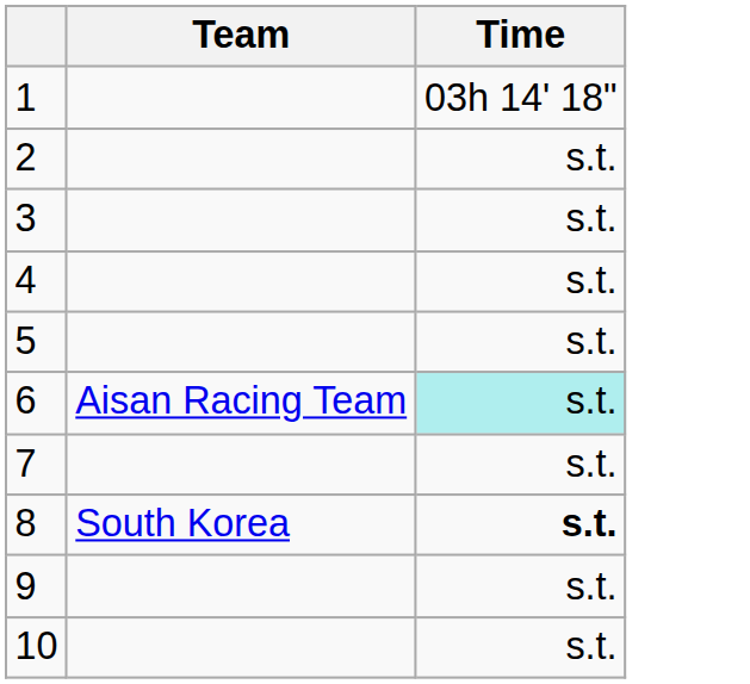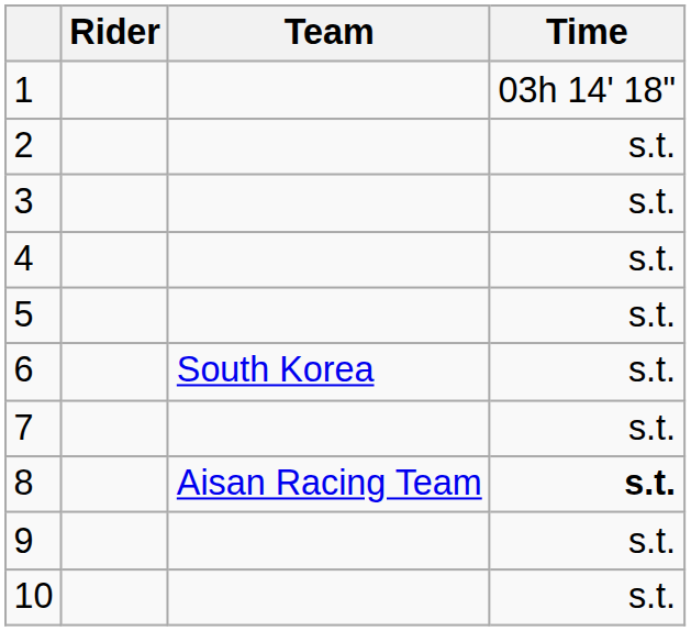+ column: Rider
6 | Team: Aisan Racing Team -> South Korea
6 | Time: paleturquoise background -> no background
8 | Team: South Korea -> Aisan Racing Team
